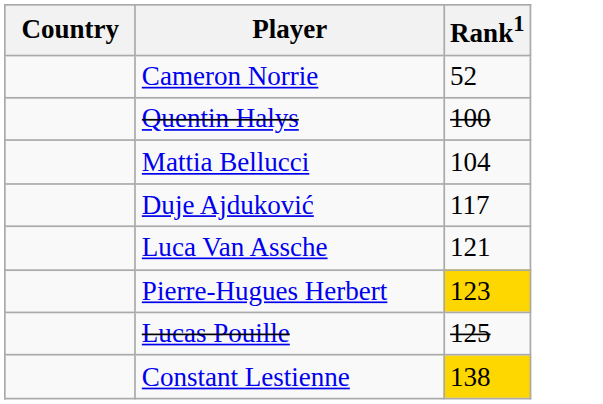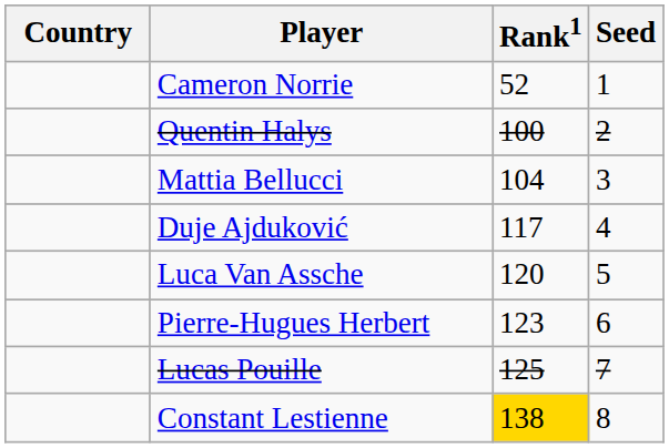+ column: Seed | 1 | 2 | 3 | 4 | 5 | 6 | 7 | 8
Luca Van Assche | Rank1: 121 -> 120
Pierre-Hugues Herbert | Rank1: gold background -> no background
